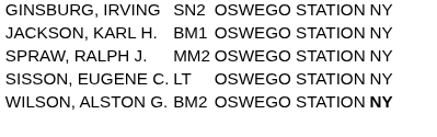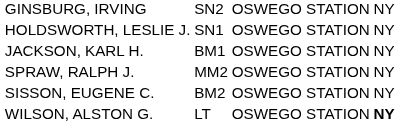+ row: HOLDSWORTH, LESLIE J. | SN1 | OSWEGO STATION | NY
SISSON, EUGENE C. | column 2: LT -> BM2
WILSON, ALSTON G. | column 2: BM2 -> LT
